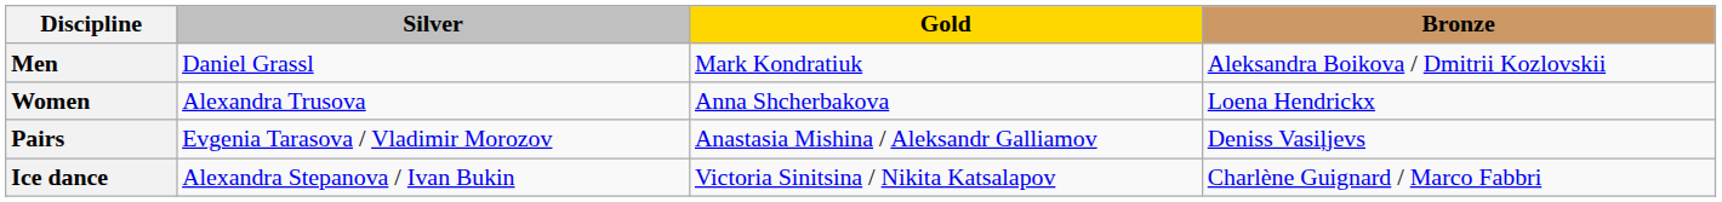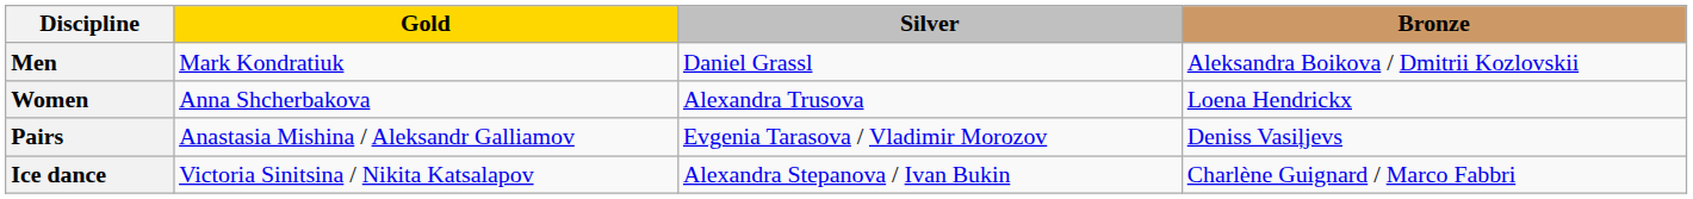columns swapped: Gold <-> Silver
